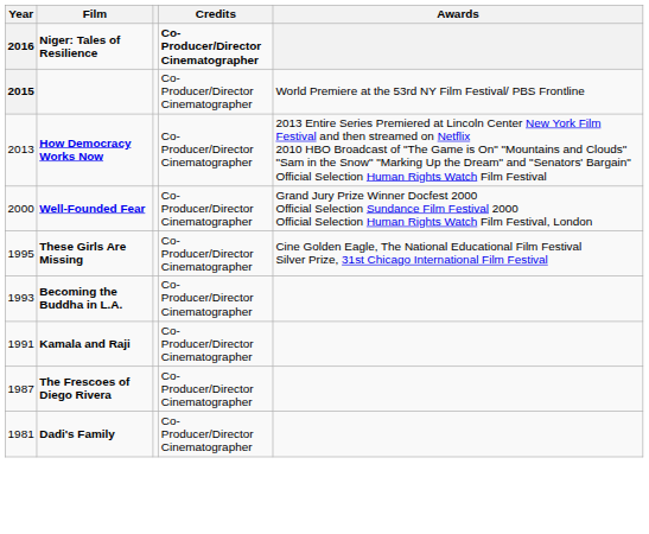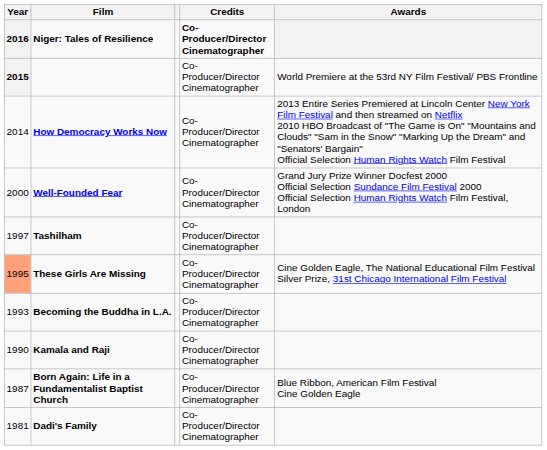How Democracy Works Now | Year: 2013 -> 2014
+ row: 1997 | Tashilham | Co-Producer/Director Cinematographer
These Girls Are Missing | Year: no background -> lightsalmon background
Kamala and Raji | Year: 1991 -> 1990
+ row: 1987 | Born Again: Life in a Fundamentalist Baptist Church | Co-Producer/Director Cinematographer | Blue Ribbon, American Film Festival Cine Golden Eagle
- row: 1987 | The Frescoes of Diego Rivera | Co-Producer/Director Cinematographer
